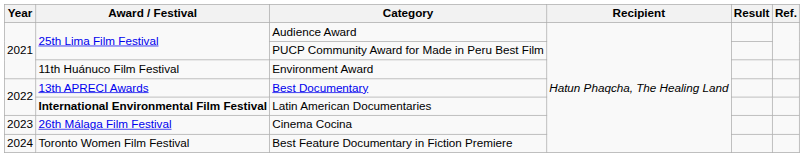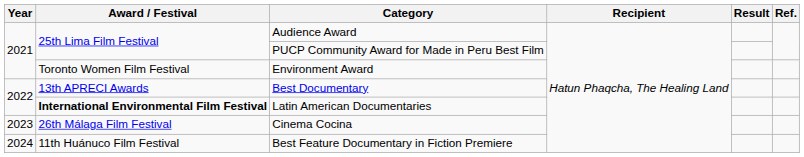Environment Award | Award / Festival: 11th Huánuco Film Festival -> Toronto Women Film Festival
Best Feature Documentary in Fiction Premiere | Award / Festival: Toronto Women Film Festival -> 11th Huánuco Film Festival
